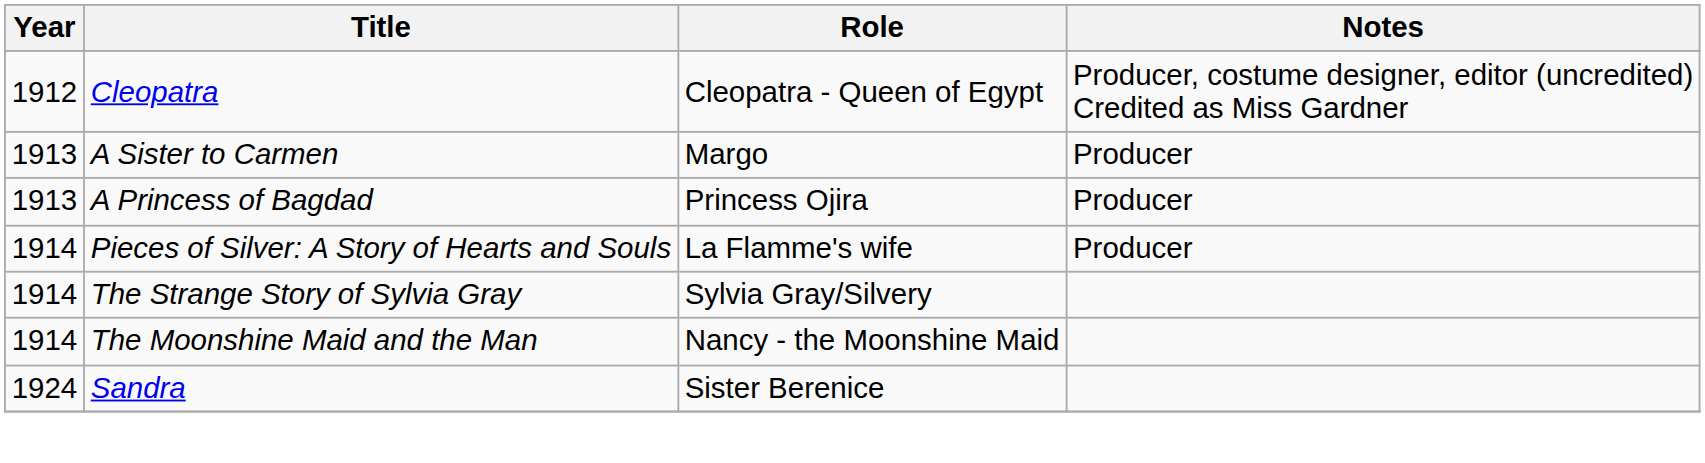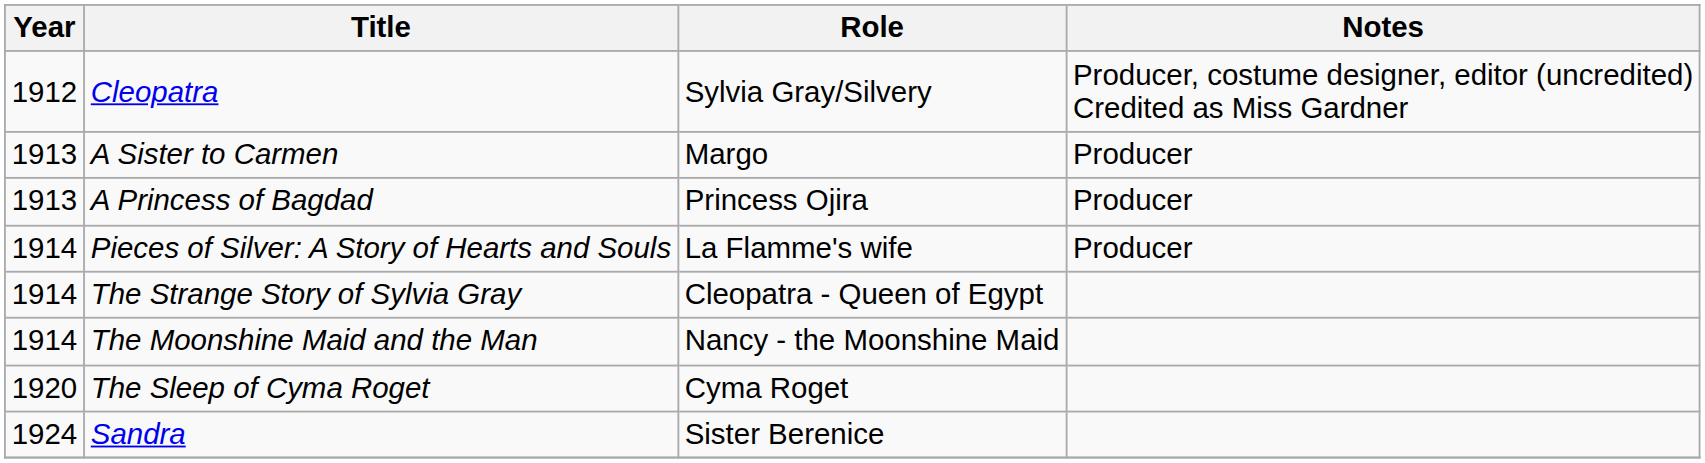Cleopatra | Role: Cleopatra - Queen of Egypt -> Sylvia Gray/Silvery
The Strange Story of Sylvia Gray | Role: Sylvia Gray/Silvery -> Cleopatra - Queen of Egypt
+ row: 1920 | The Sleep of Cyma Roget | Cyma Roget
